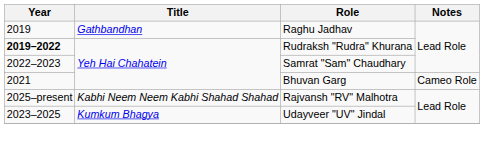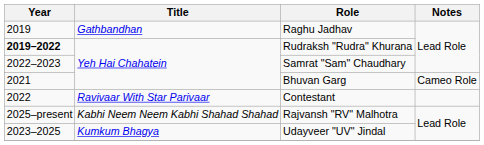+ row: 2022 | Ravivaar With Star Parivaar | Contestant
